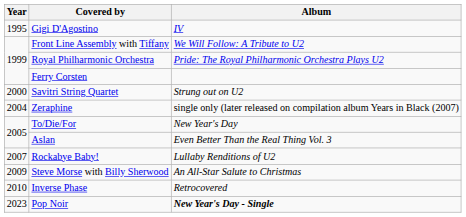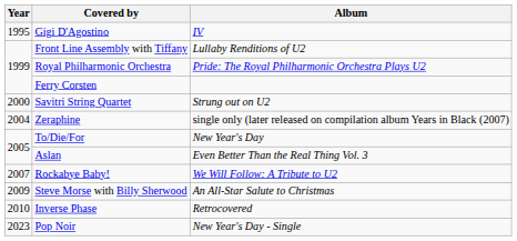Front Line Assembly with Tiffany | Album: We Will Follow: A Tribute to U2 -> Lullaby Renditions of U2
Rockabye Baby! | Album: Lullaby Renditions of U2 -> We Will Follow: A Tribute to U2
Pop Noir | Album: bold -> normal
